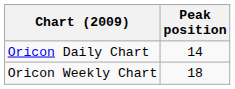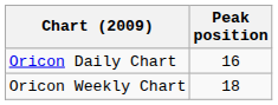Oricon Daily Chart | Peak position: 14 -> 16
